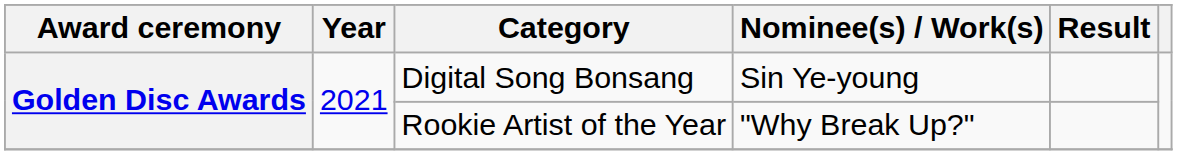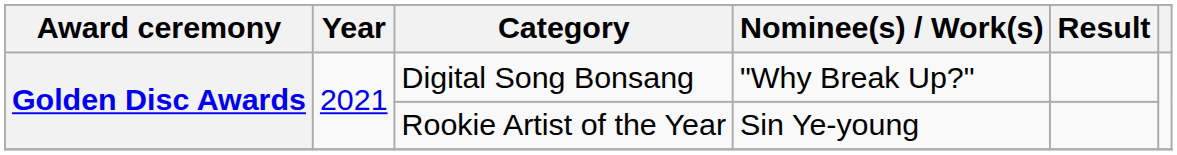Digital Song Bonsang | Nominee(s) / Work(s): Sin Ye-young -> "Why Break Up?"
Rookie Artist of the Year | Nominee(s) / Work(s): "Why Break Up?" -> Sin Ye-young
